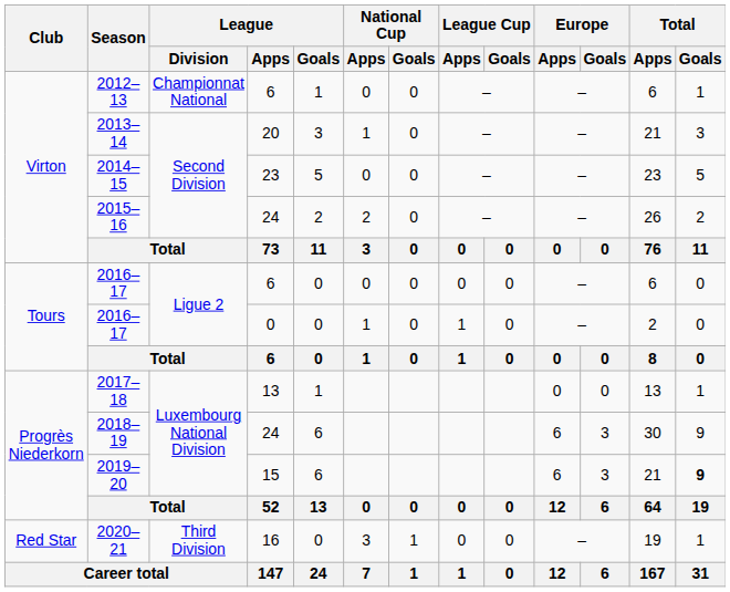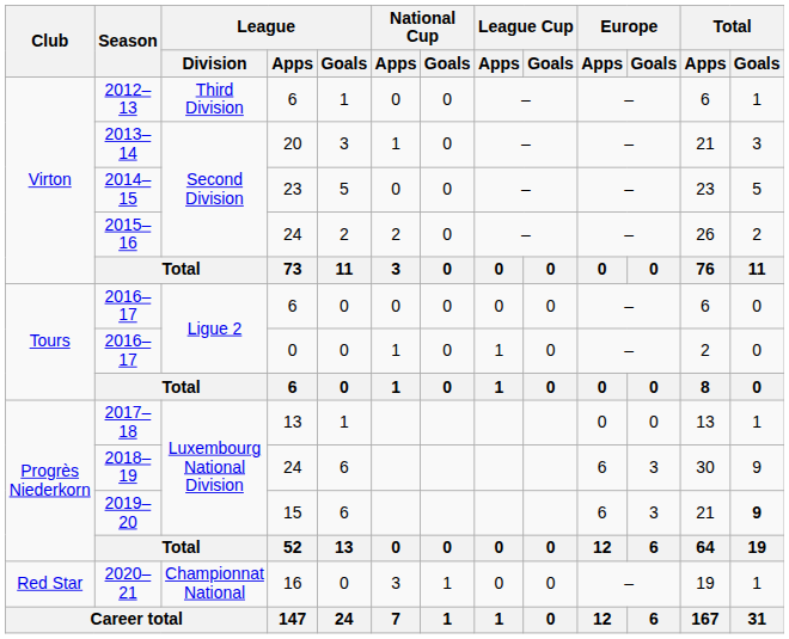2012–13 | League / Division: Championnat National -> Third Division
2020–21 | League / Division: Third Division -> Championnat National
